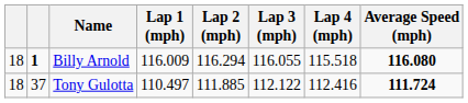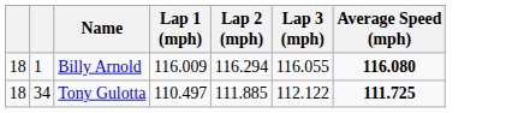- column: Lap 4 (mph) | 115.518 | 112.416
Billy Arnold | column 2: bold -> normal
Tony Gulotta | column 2: 37 -> 34
Tony Gulotta | Average Speed (mph): 111.724 -> 111.725
